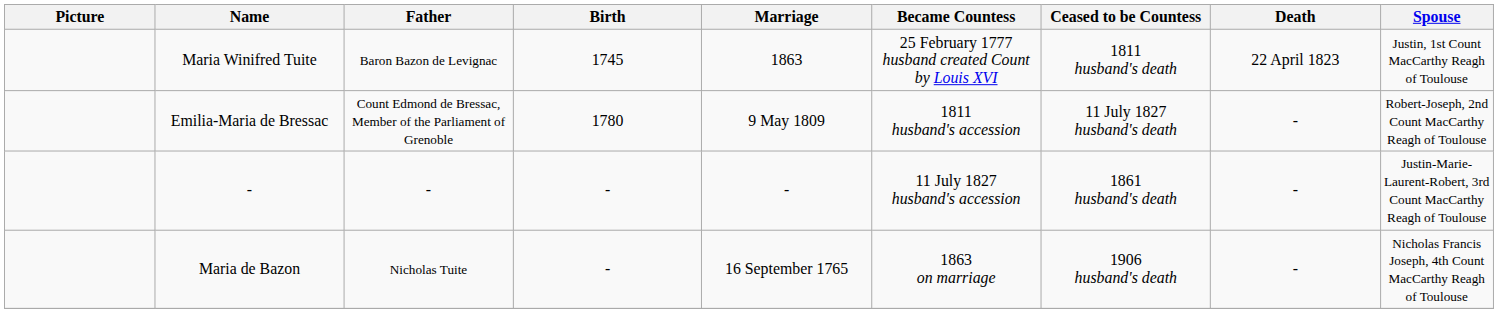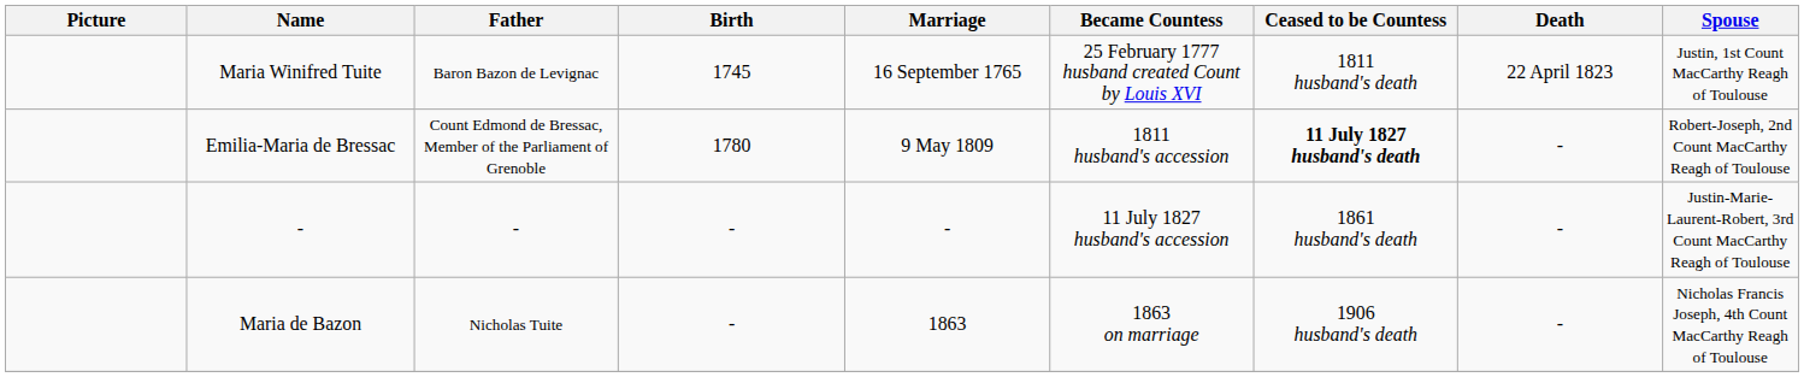Maria Winifred Tuite | Marriage: 1863 -> 16 September 1765
Emilia-Maria de Bressac | Ceased to be Countess: normal -> bold
Maria de Bazon | Marriage: 16 September 1765 -> 1863
